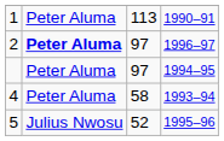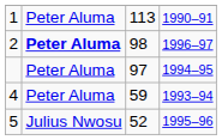2 | column 3: 97 -> 98
4 | column 3: 58 -> 59
